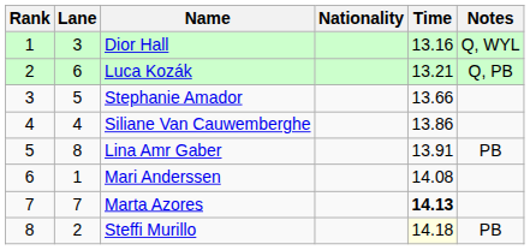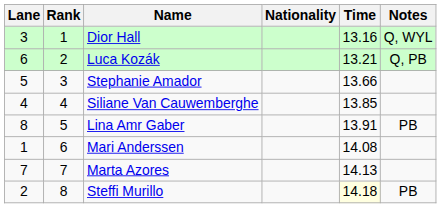columns swapped: Rank <-> Lane
Siliane Van Cauwemberghe | Time: 13.86 -> 13.85
Marta Azores | Time: bold -> normal
